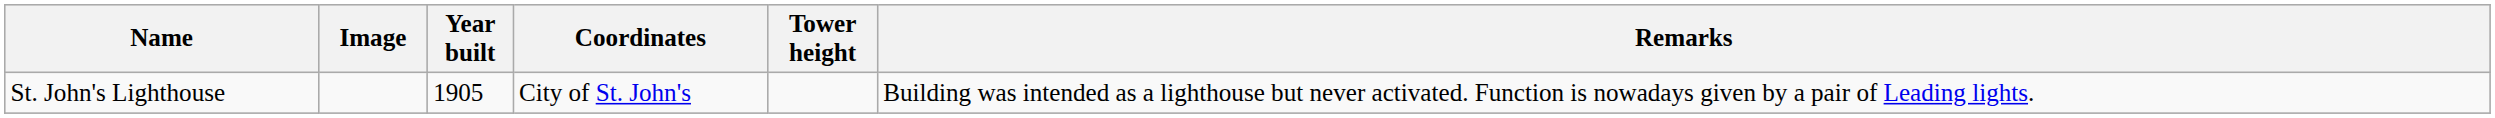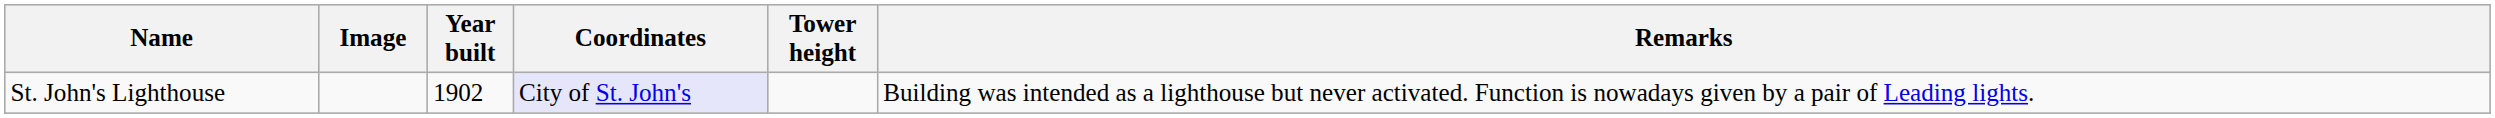St. John's Lighthouse | Year built: 1905 -> 1902
St. John's Lighthouse | Coordinates: no background -> lavender background
